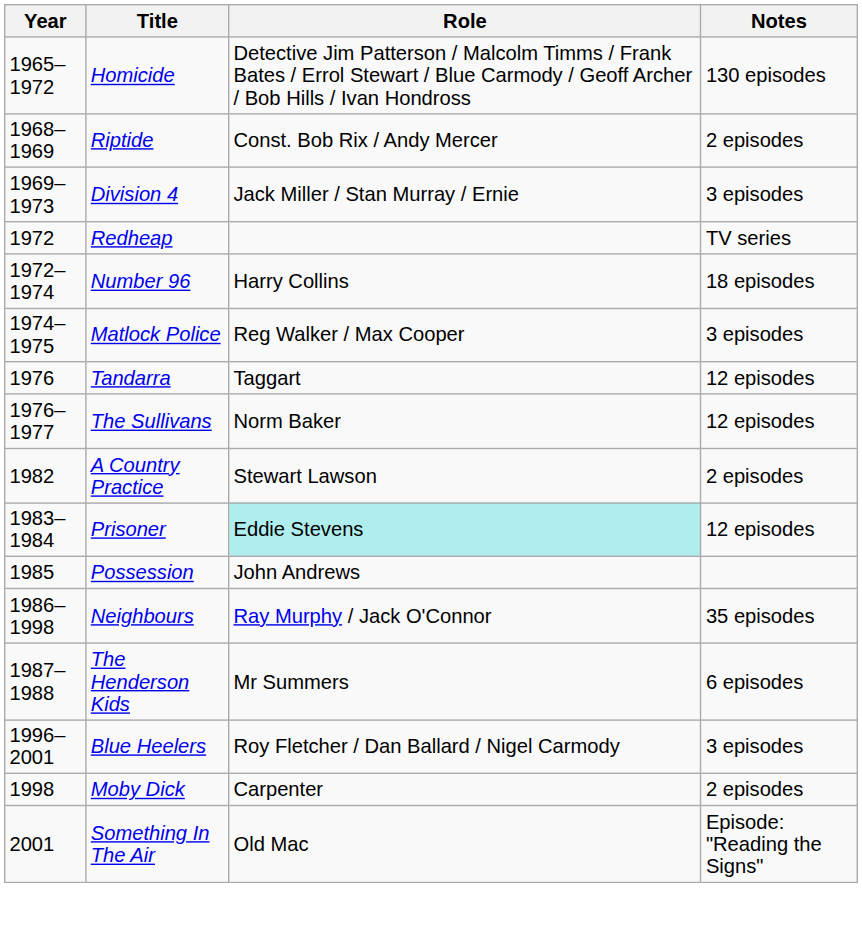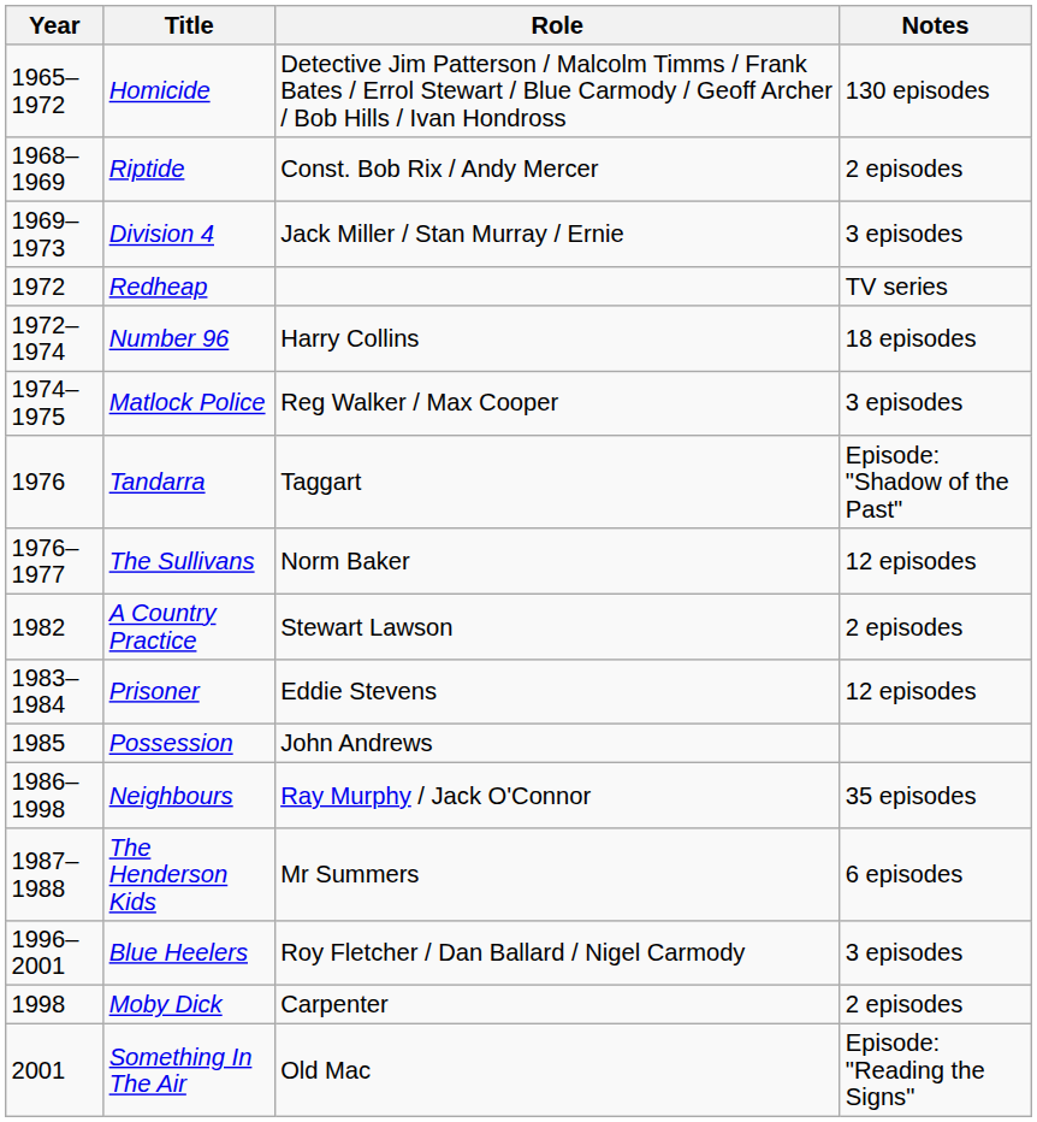Tandarra | Notes: 12 episodes -> Episode: "Shadow of the Past"
Prisoner | Role: paleturquoise background -> no background
